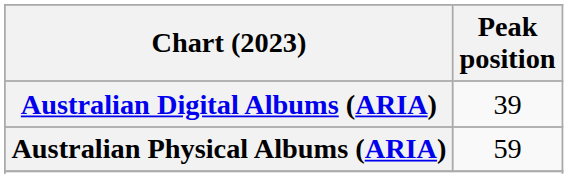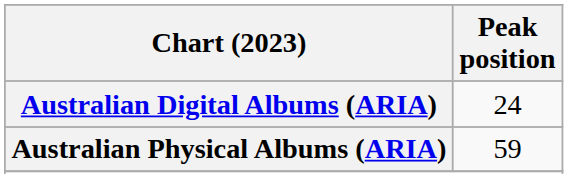Australian Digital Albums (ARIA) | Peak position: 39 -> 24
